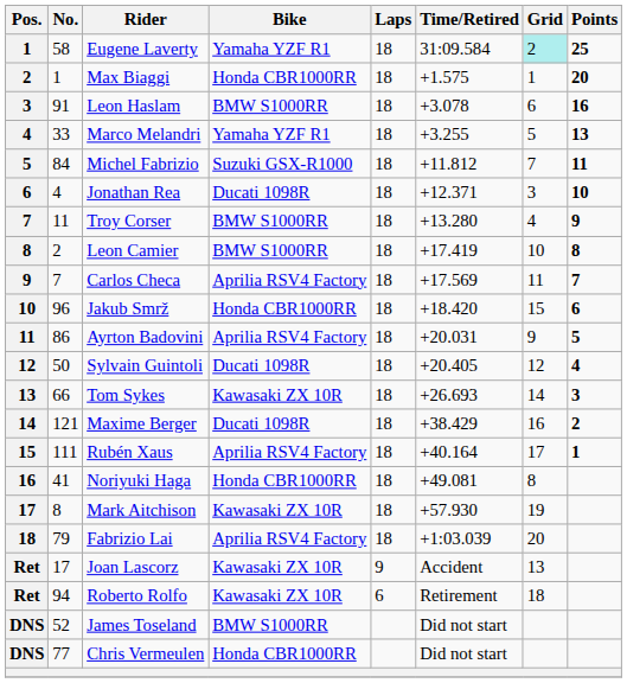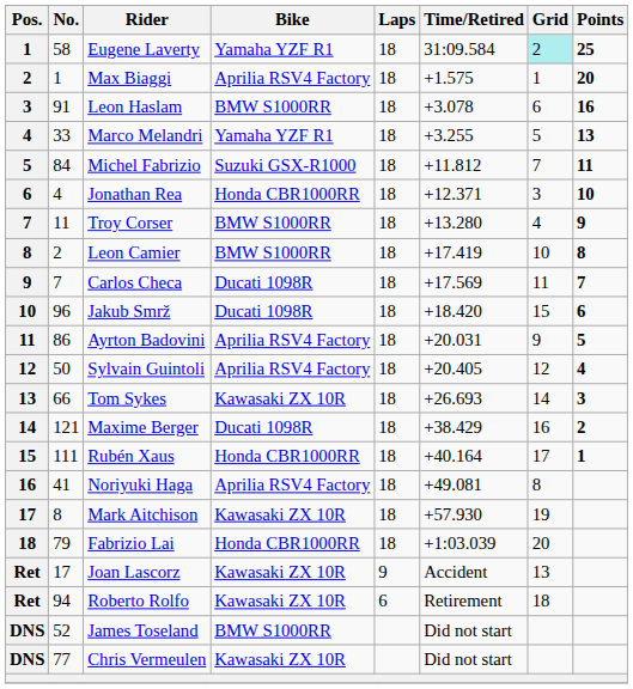Max Biaggi | Bike: Honda CBR1000RR -> Aprilia RSV4 Factory
Jonathan Rea | Bike: Ducati 1098R -> Honda CBR1000RR
Carlos Checa | Bike: Aprilia RSV4 Factory -> Ducati 1098R
Jakub Smrž | Bike: Honda CBR1000RR -> Ducati 1098R
Sylvain Guintoli | Bike: Ducati 1098R -> Aprilia RSV4 Factory
Rubén Xaus | Bike: Aprilia RSV4 Factory -> Honda CBR1000RR
Noriyuki Haga | Bike: Honda CBR1000RR -> Aprilia RSV4 Factory
Fabrizio Lai | Bike: Aprilia RSV4 Factory -> Honda CBR1000RR
Chris Vermeulen | Bike: Honda CBR1000RR -> Kawasaki ZX 10R
